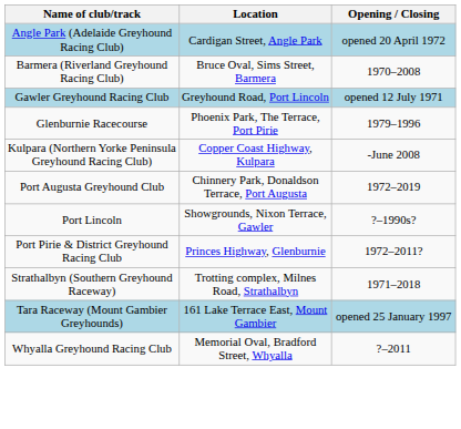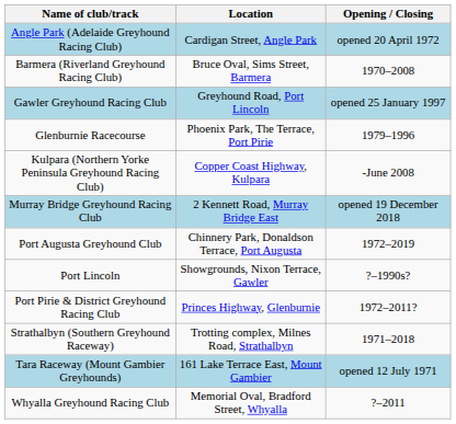Gawler Greyhound Racing Club | Opening / Closing: opened 12 July 1971 -> opened 25 January 1997
+ row: Murray Bridge Greyhound Racing Club | 2 Kennett Road, Murray Bridge East | opened 19 December 2018
Tara Raceway (Mount Gambier Greyhounds) | Opening / Closing: opened 25 January 1997 -> opened 12 July 1971
